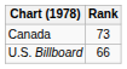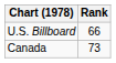rows swapped: Canada <-> U.S. Billboard
